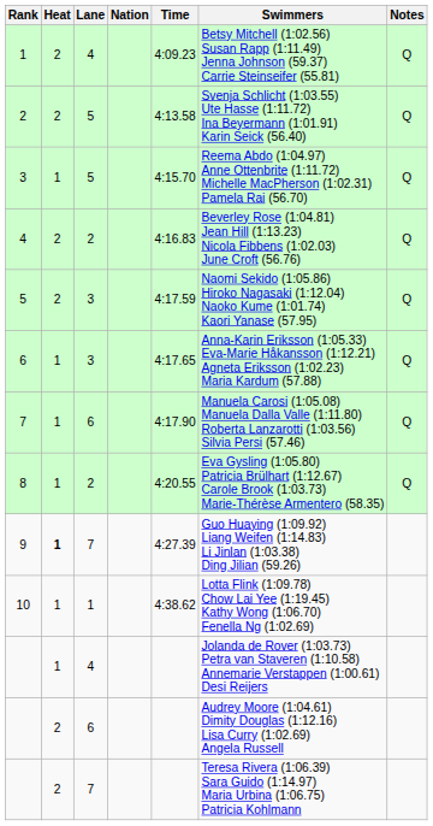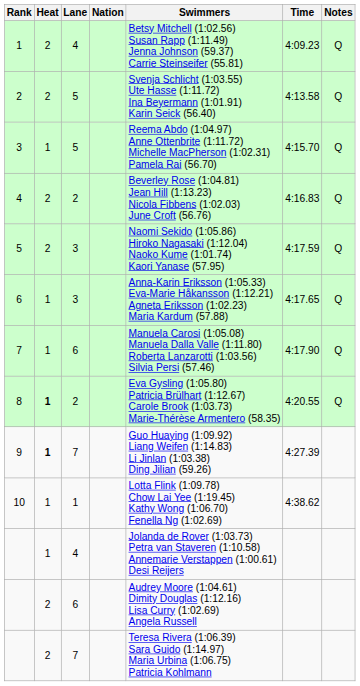columns swapped: Swimmers <-> Time
8 | Heat: normal -> bold
